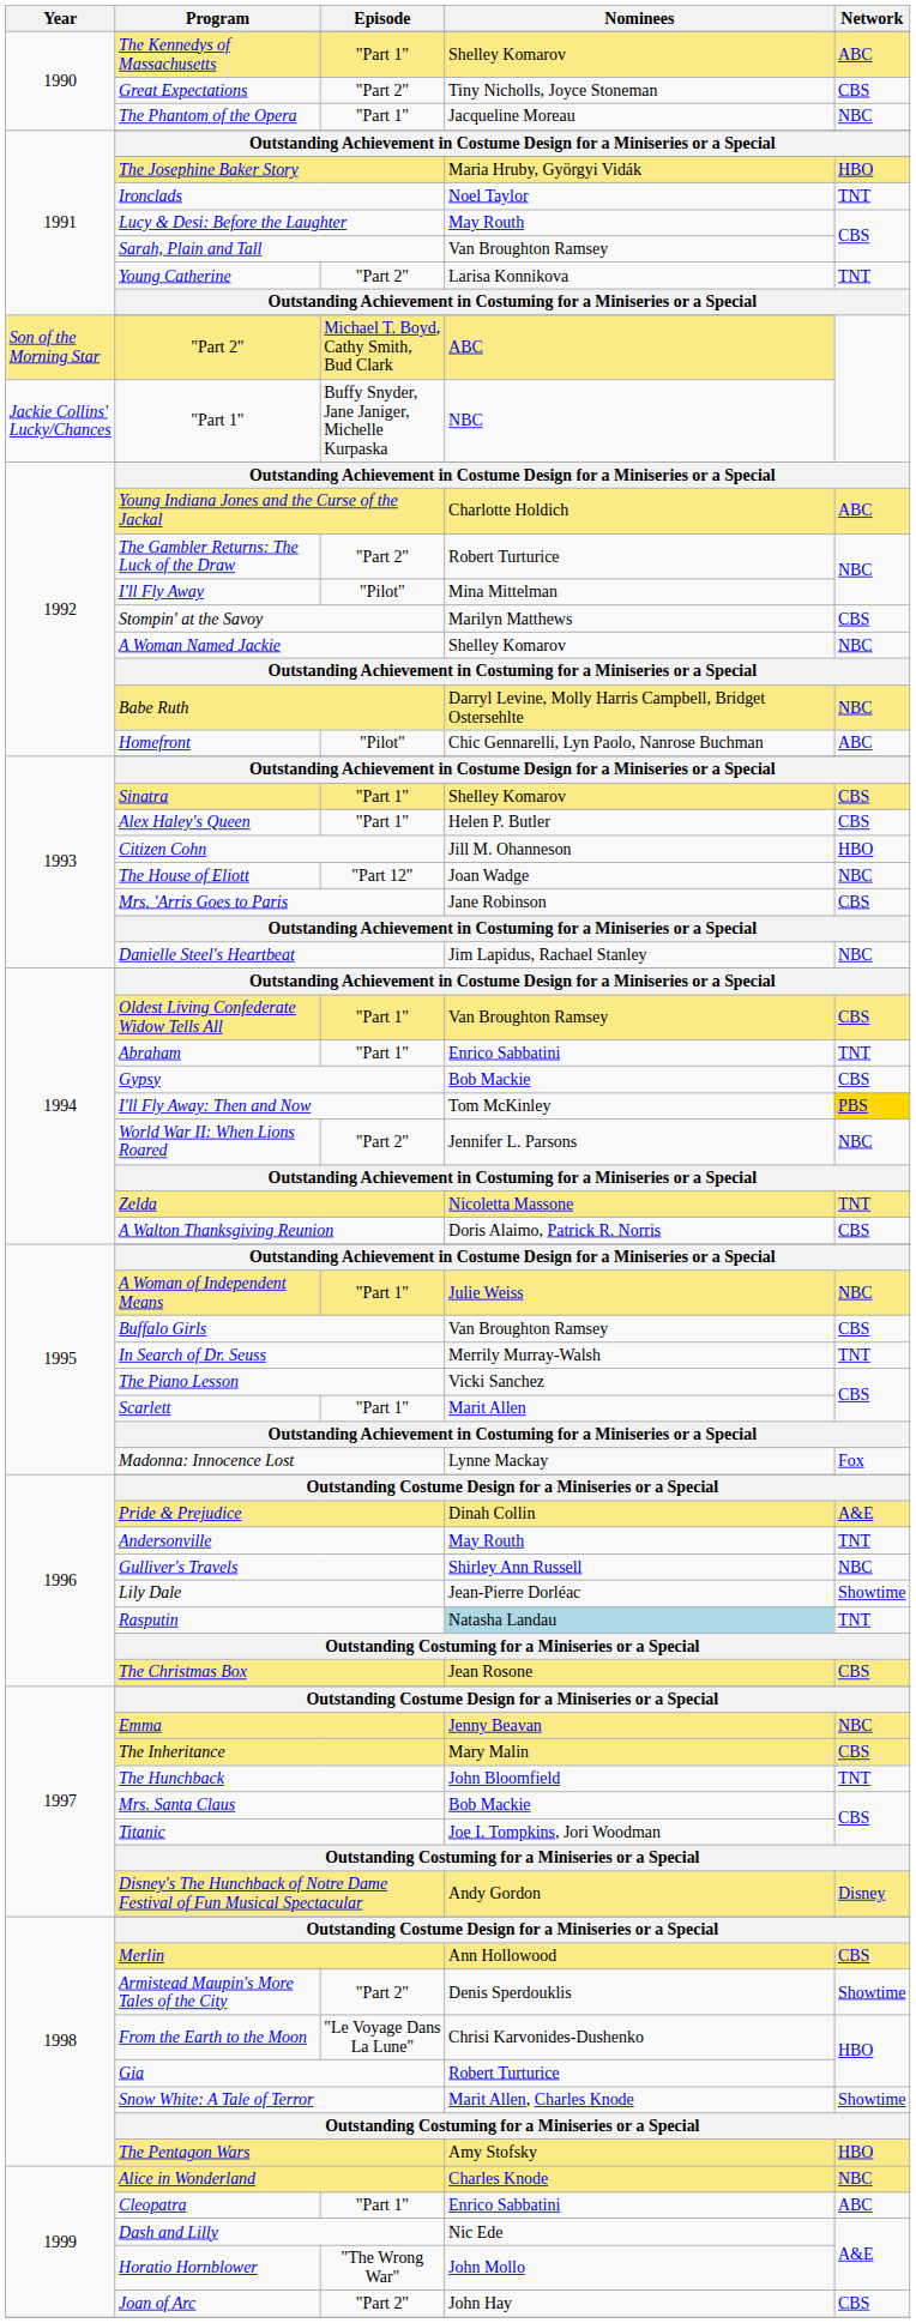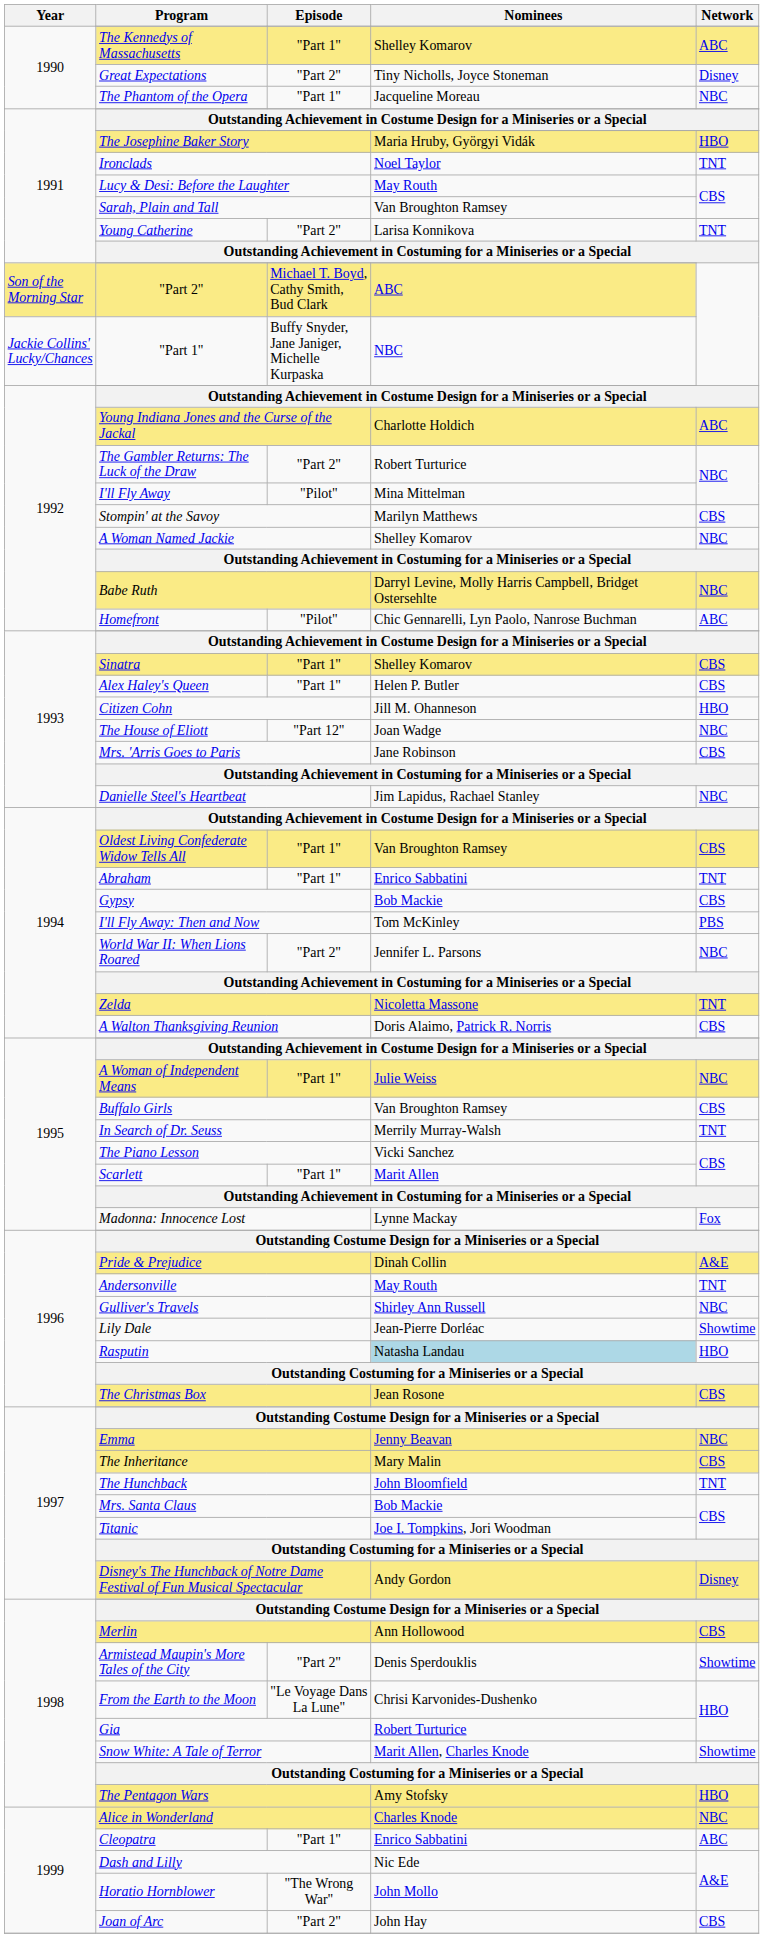Great Expectations | Network: CBS -> Disney
I'll Fly Away: Then and Now | Network: gold background -> no background
Rasputin | Network: TNT -> HBO
